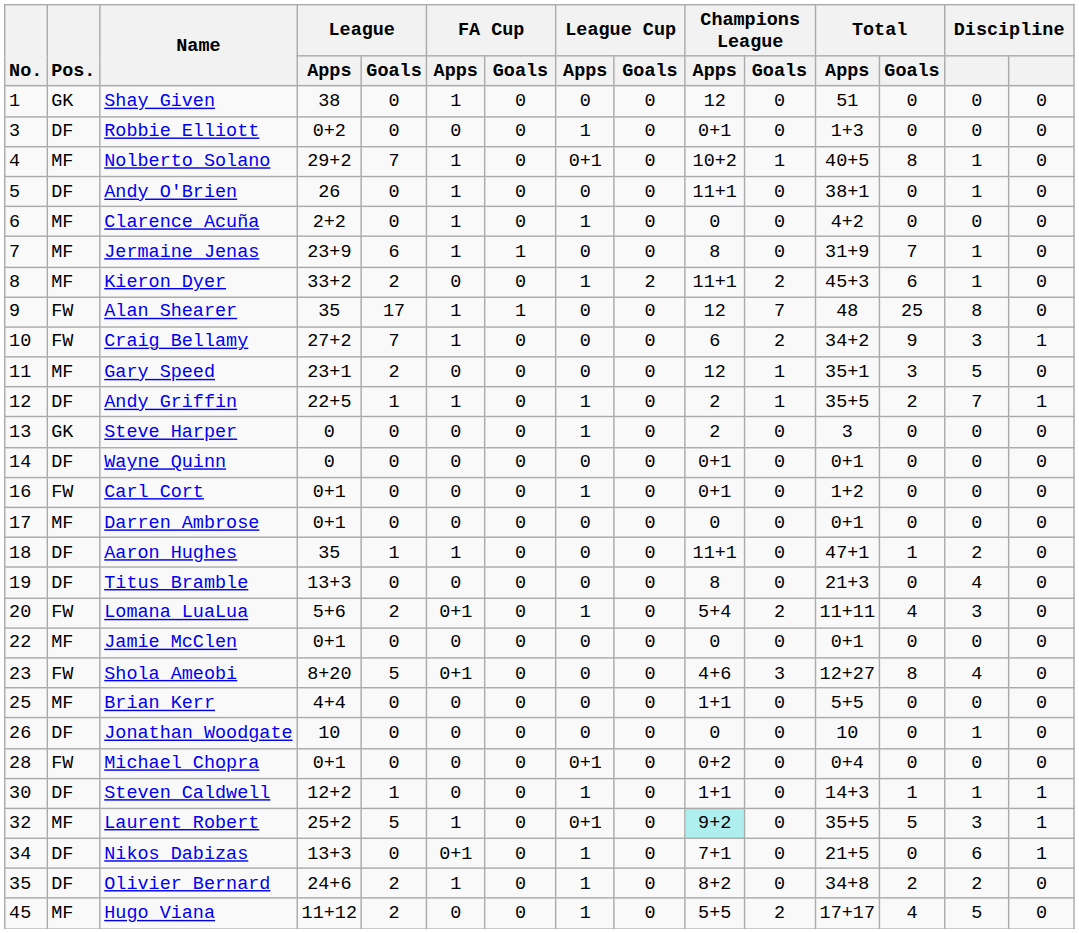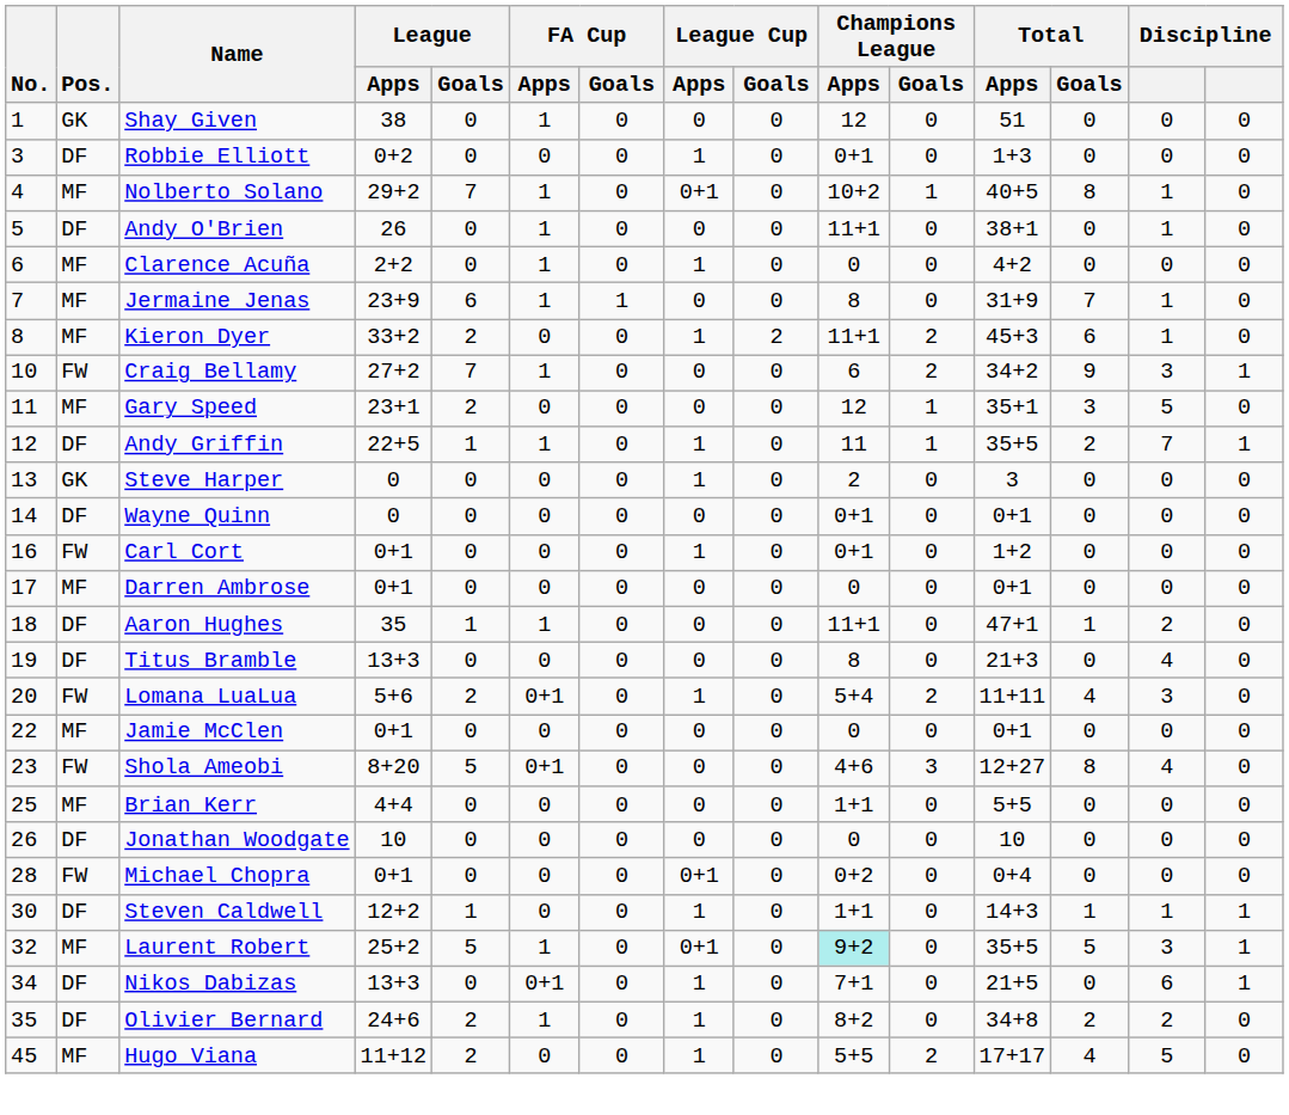- row: 9 | FW | Alan Shearer | 35 | 17 | 1 | 1 | 0 | 0 | 12 | 7 | 48 | 25 | 8 | 0
Andy Griffin | Champions League / Apps: 2 -> 11
Jonathan Woodgate | column 14: 1 -> 0
